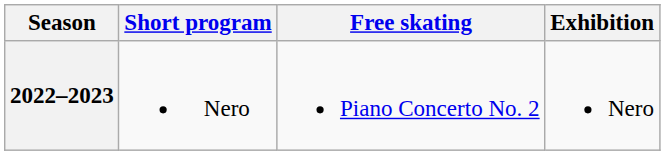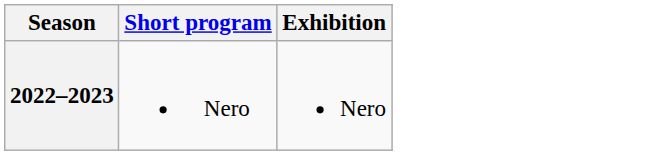- column: Free skating | Piano Concerto No. 2
